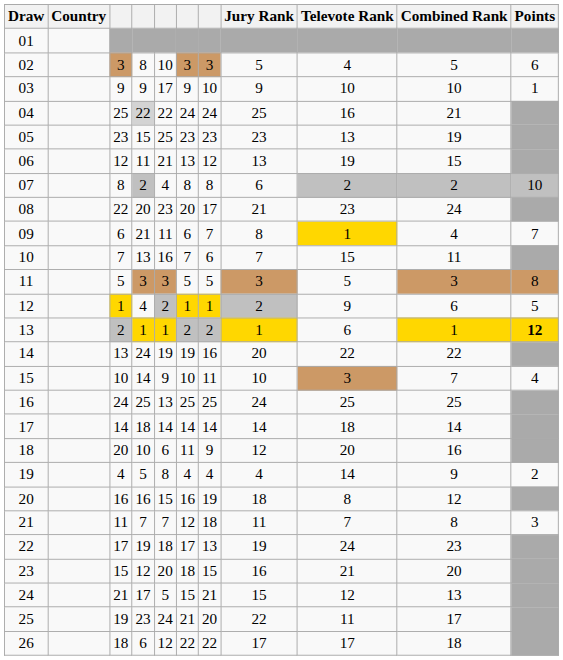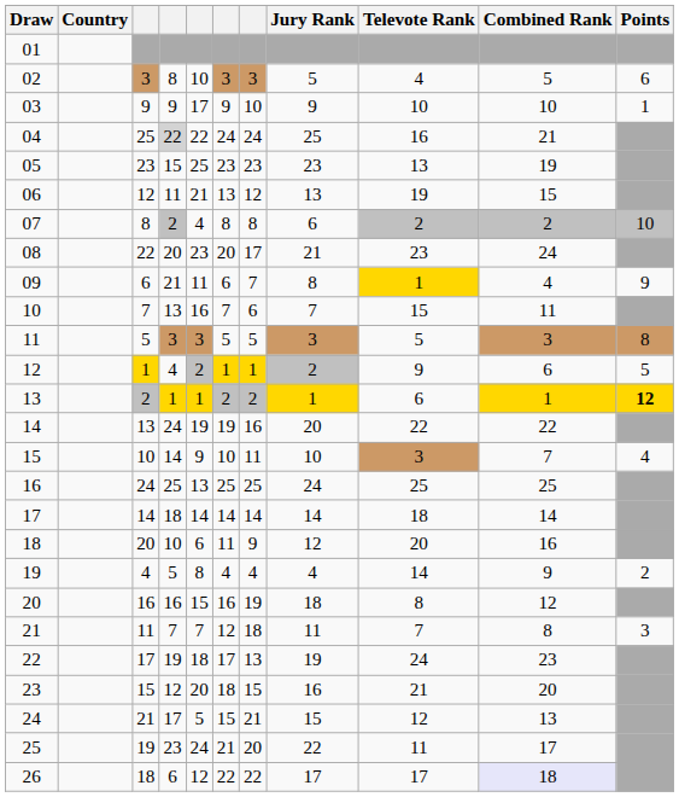09 | Points: 7 -> 9
26 | Combined Rank: no background -> lavender background
